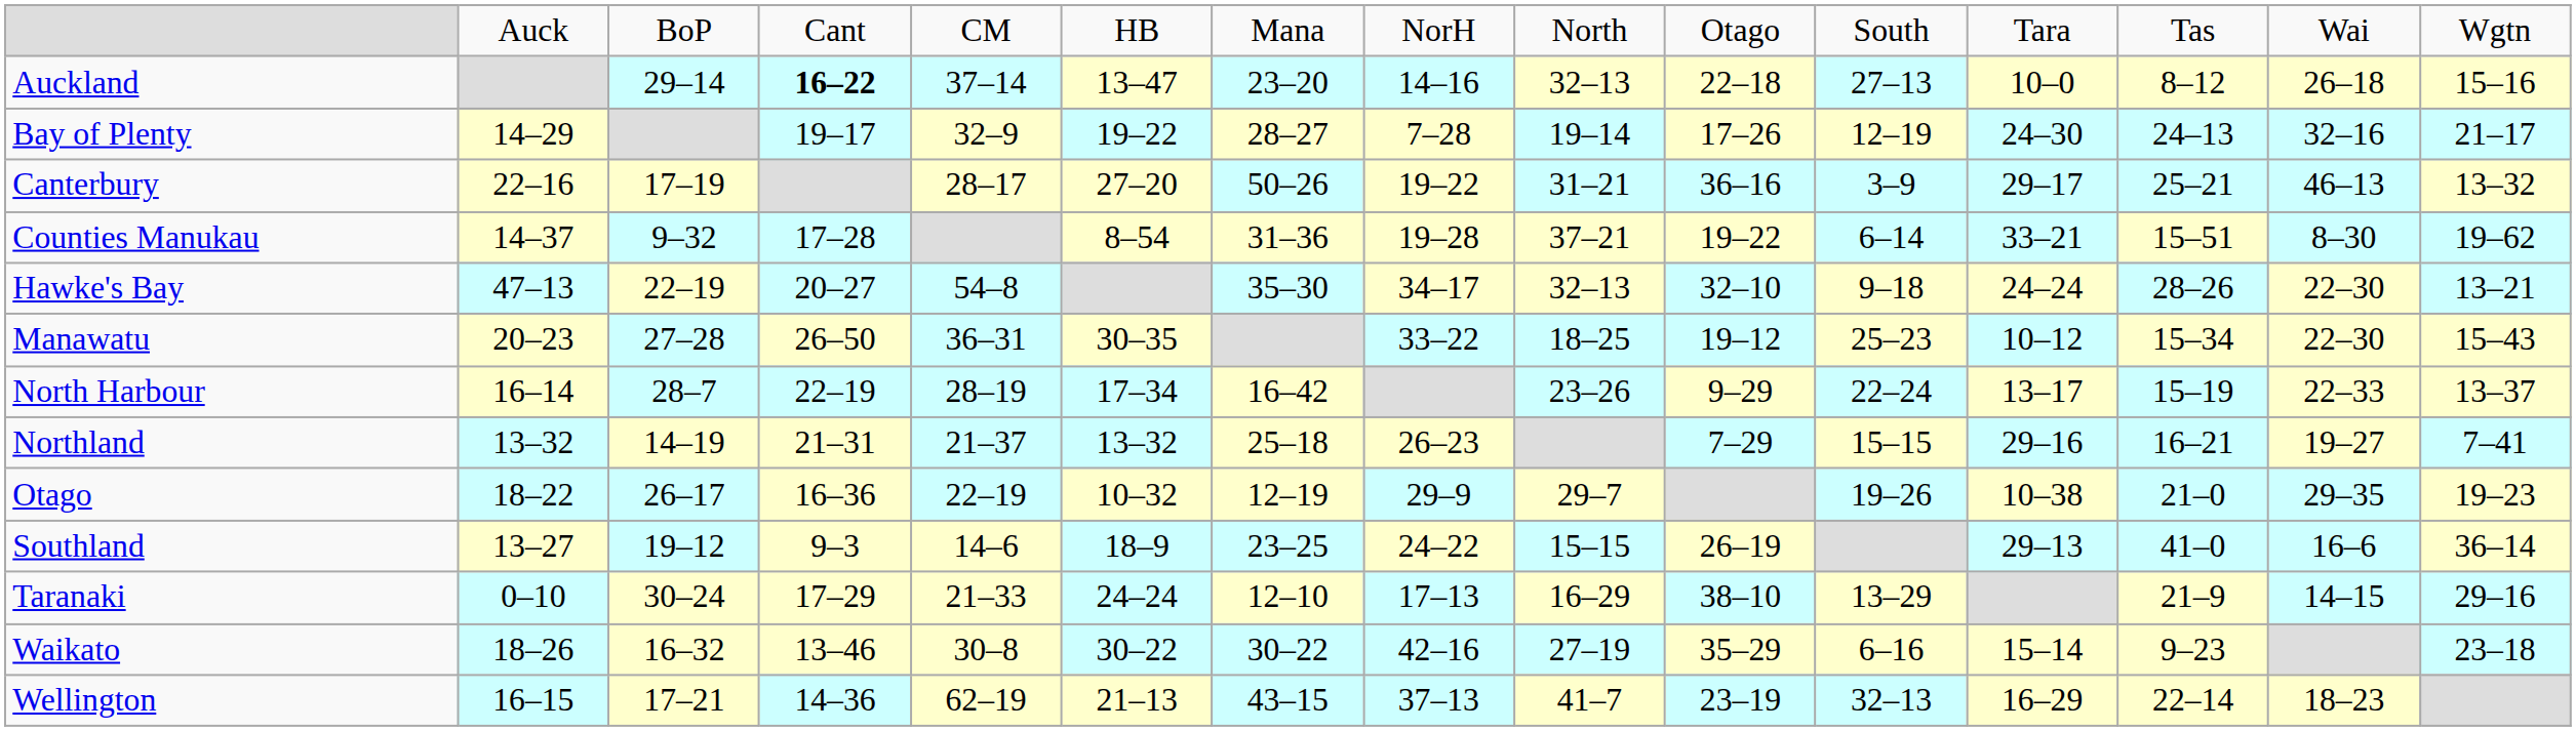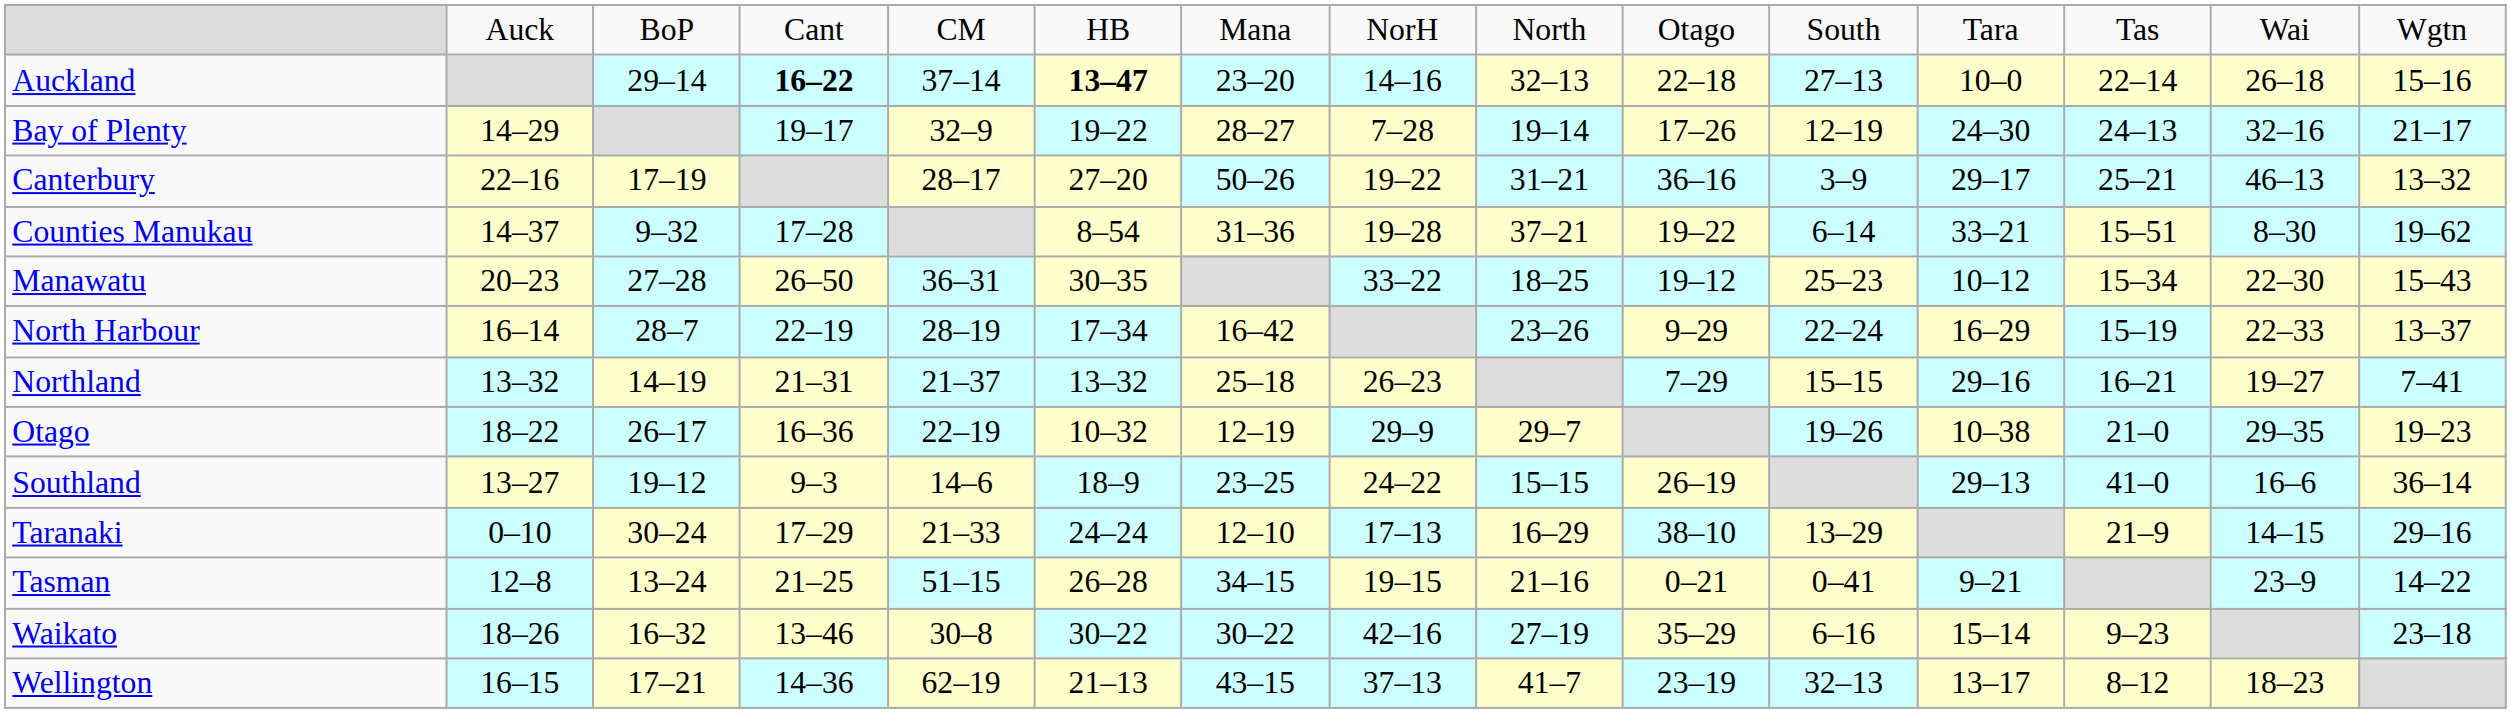Auckland | column 6: normal -> bold
Auckland | column 13: 8–12 -> 22–14
- row: Hawke's Bay | 47–13 | 22–19 | 20–27 | 54–8 | 35–30 | 34–17 | 32–13 | 32–10 | 9–18 | 24–24 | 28–26 | 22–30 | 13–21
North Harbour | column 12: 13–17 -> 16–29
+ row: Tasman | 12–8 | 13–24 | 21–25 | 51–15 | 26–28 | 34–15 | 19–15 | 21–16 | 0–21 | 0–41 | 9–21 | 23–9 | 14–22
Wellington | column 12: 16–29 -> 13–17
Wellington | column 13: 22–14 -> 8–12
